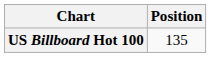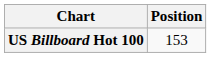US Billboard Hot 100 | Position: 135 -> 153
